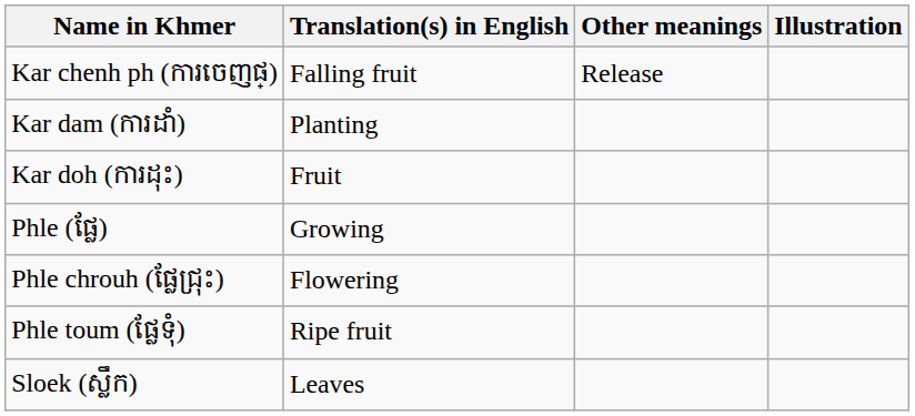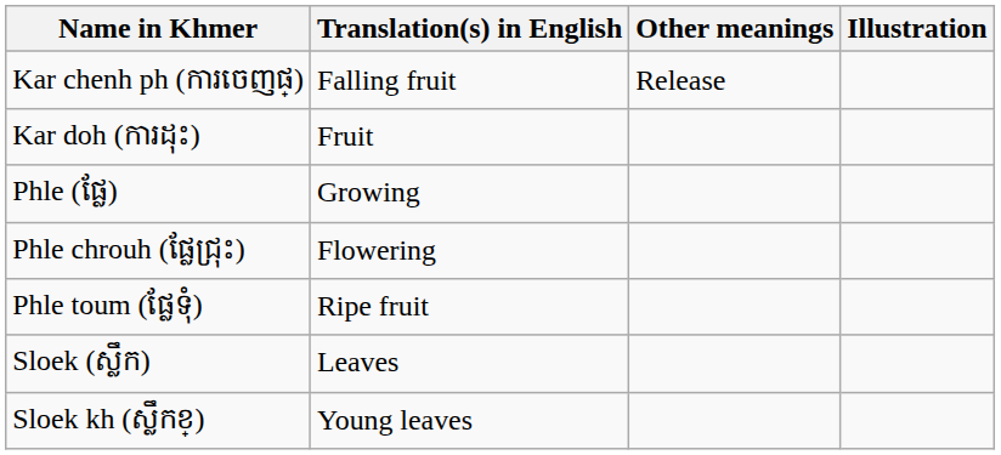- row: Kar dam (ការដាំ) | Planting
+ row: Sloek kh (ស្លឹកខ្) | Young leaves
